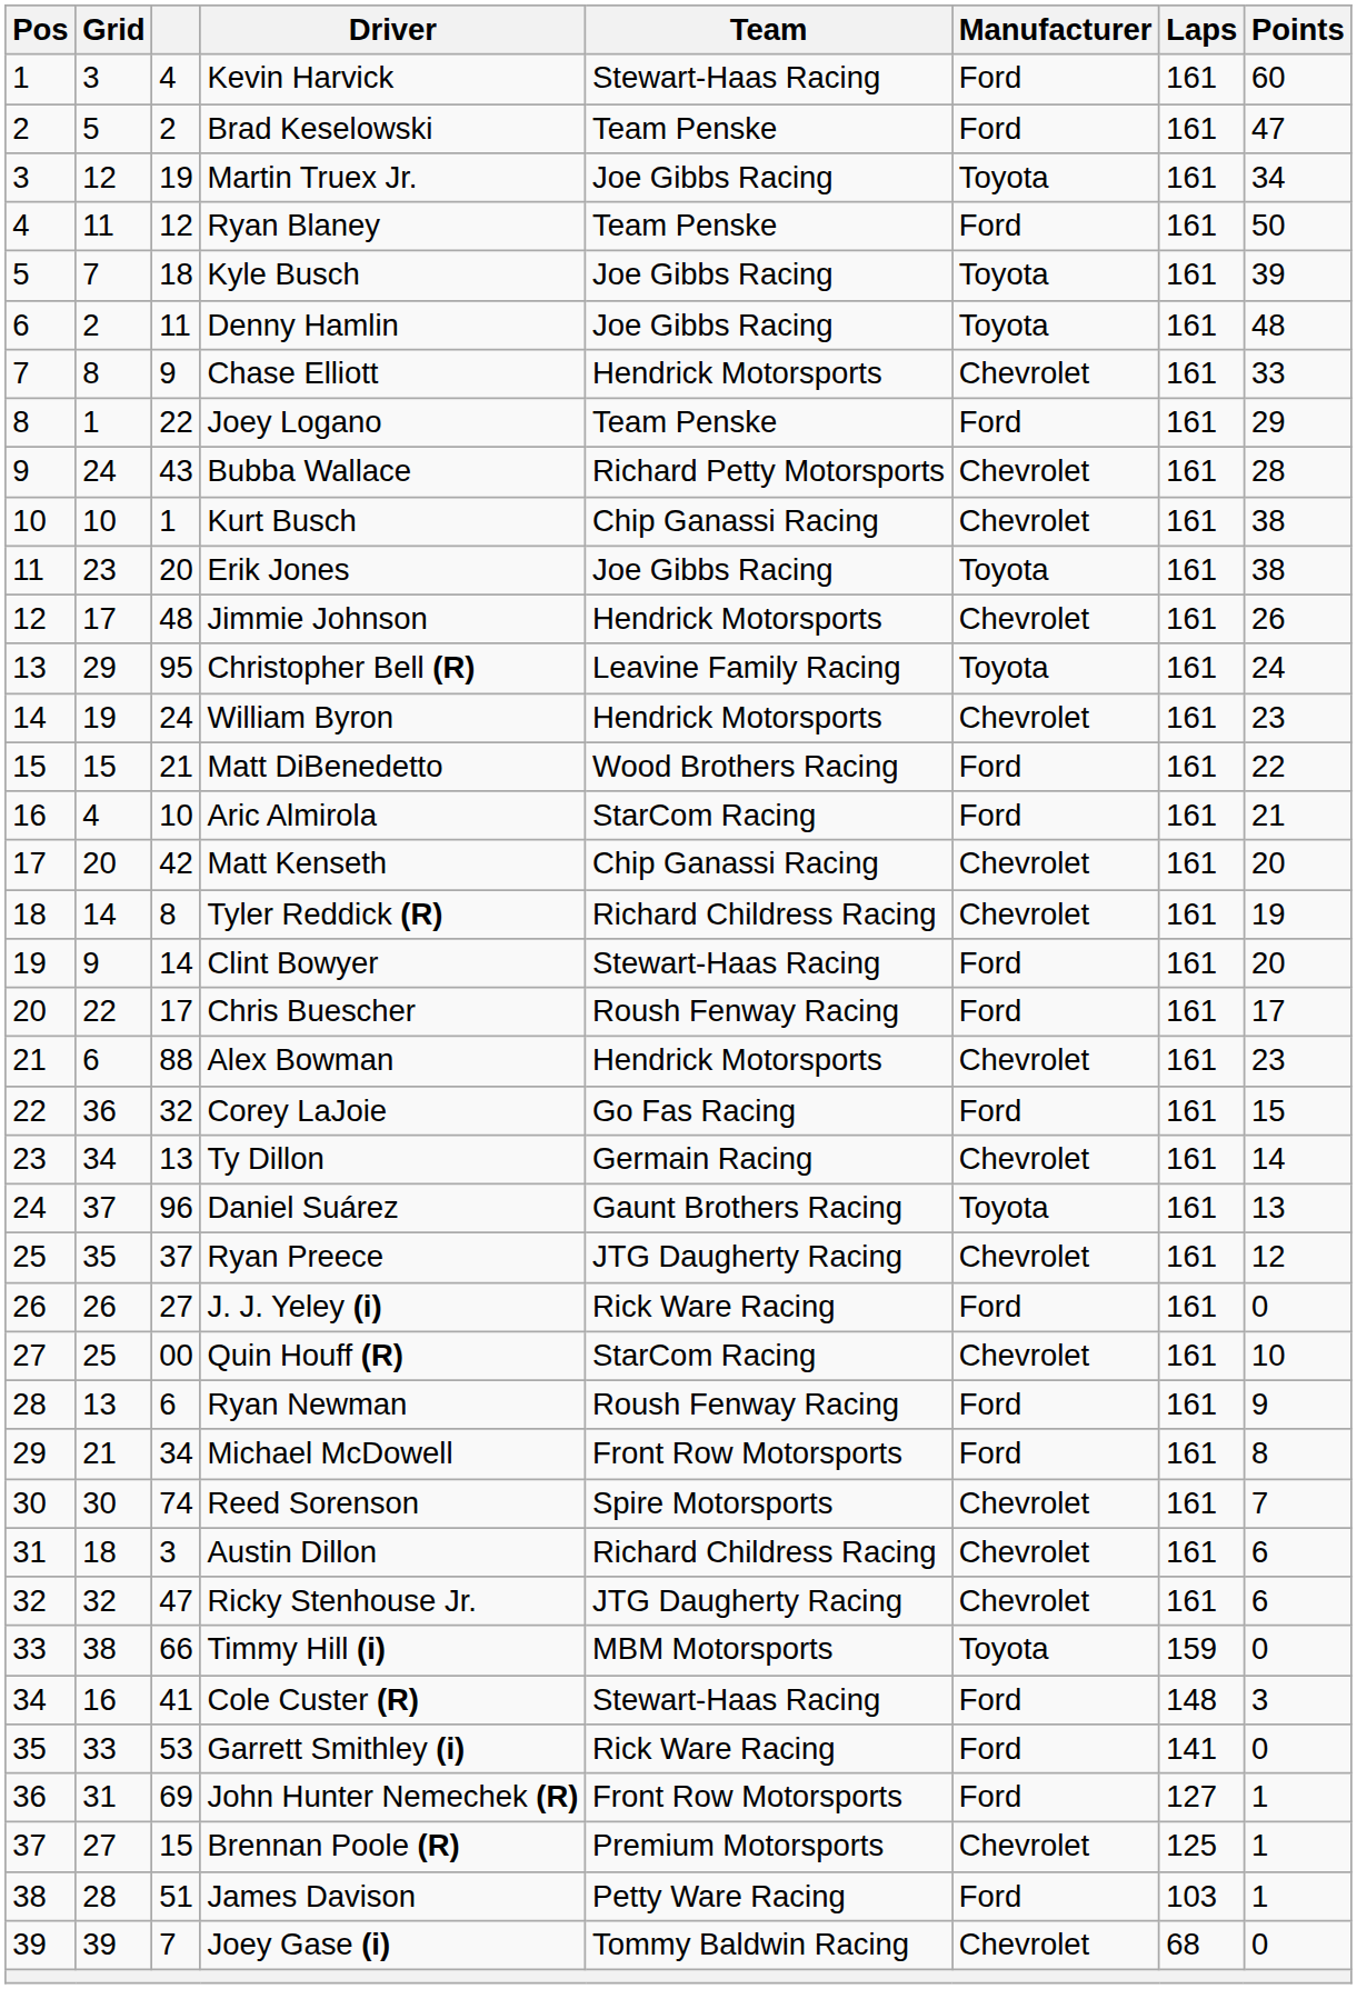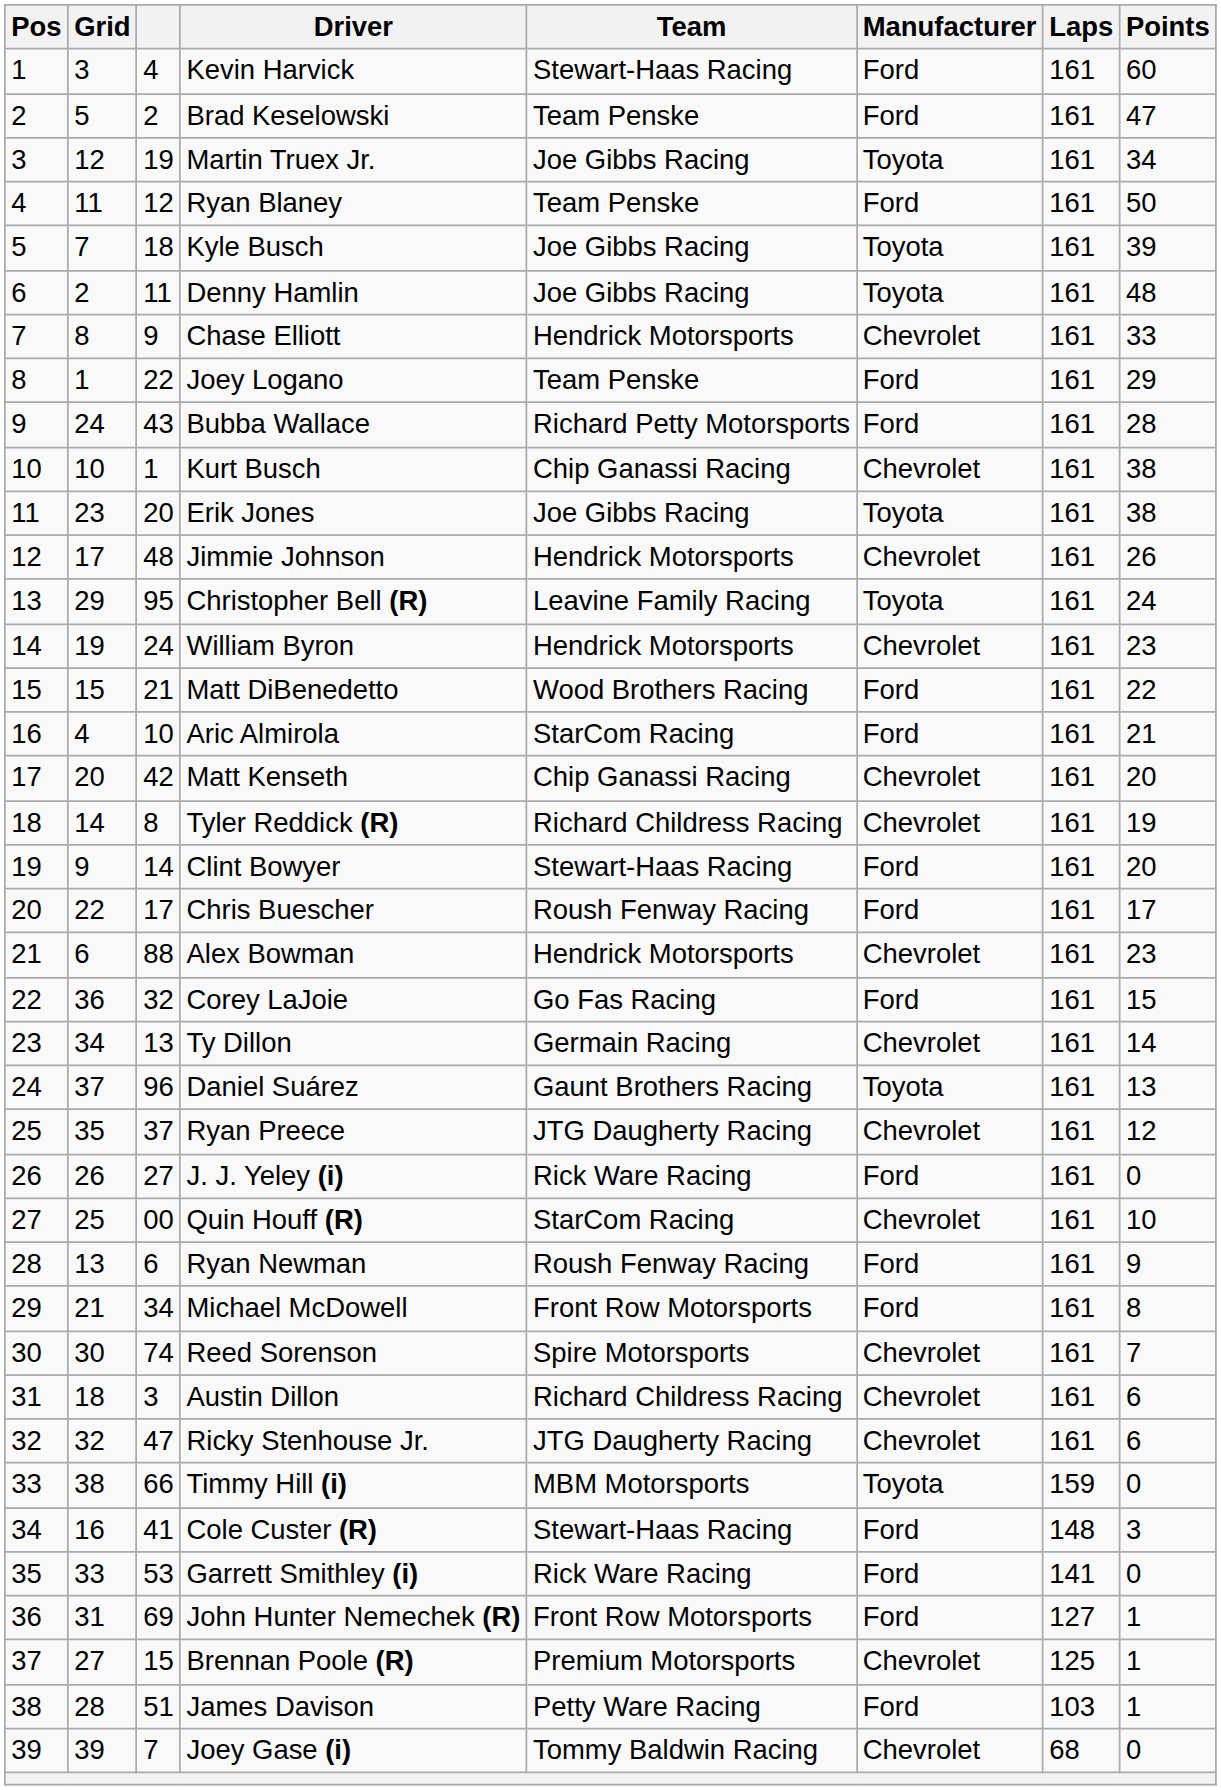Bubba Wallace | Manufacturer: Chevrolet -> Ford
